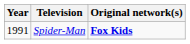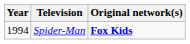Spider-Man | Year: 1991 -> 1994
